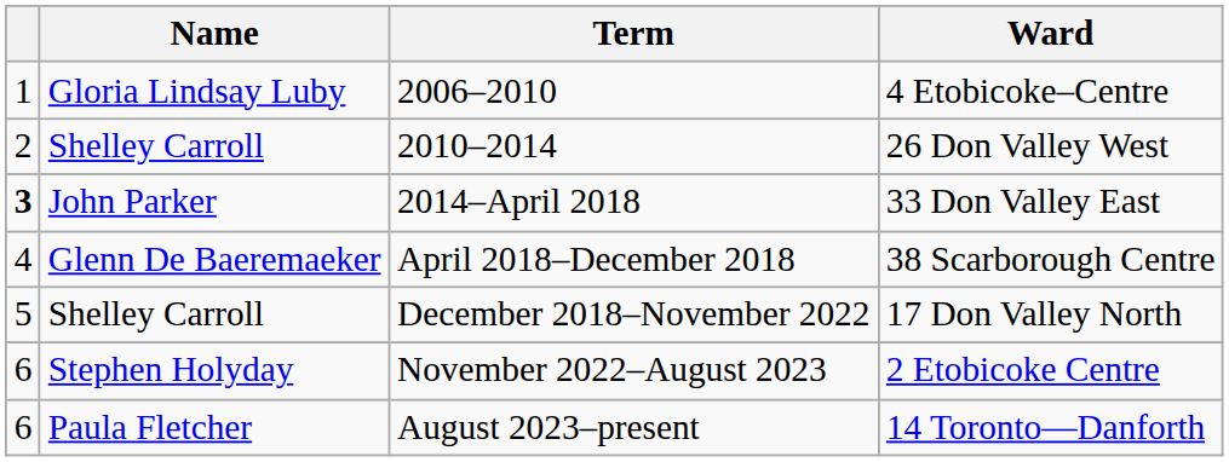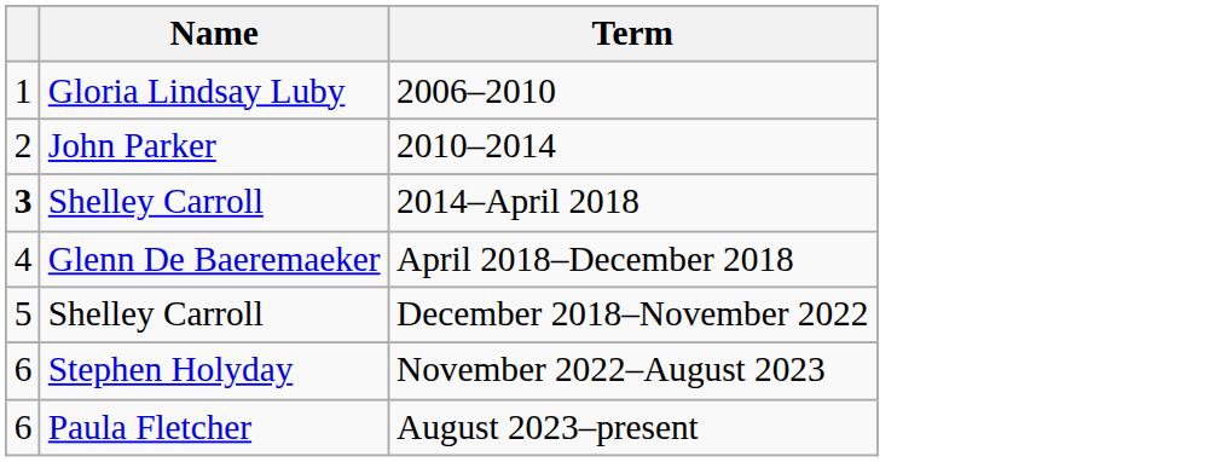- column: Ward | 4 Etobicoke–Centre | 26 Don Valley West | 33 Don Valley East | 38 Scarborough Centre | 17 Don Valley North | 2 Etobicoke Centre | 14 Toronto—Danforth
2010–2014 | Name: Shelley Carroll -> John Parker
2014–April 2018 | Name: John Parker -> Shelley Carroll
